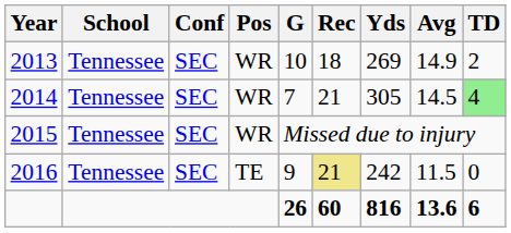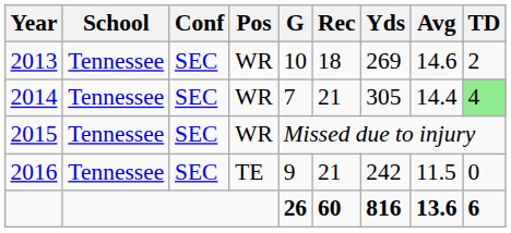2013 | Avg: 14.9 -> 14.6
2014 | Avg: 14.5 -> 14.4
2016 | Rec: khaki background -> no background
